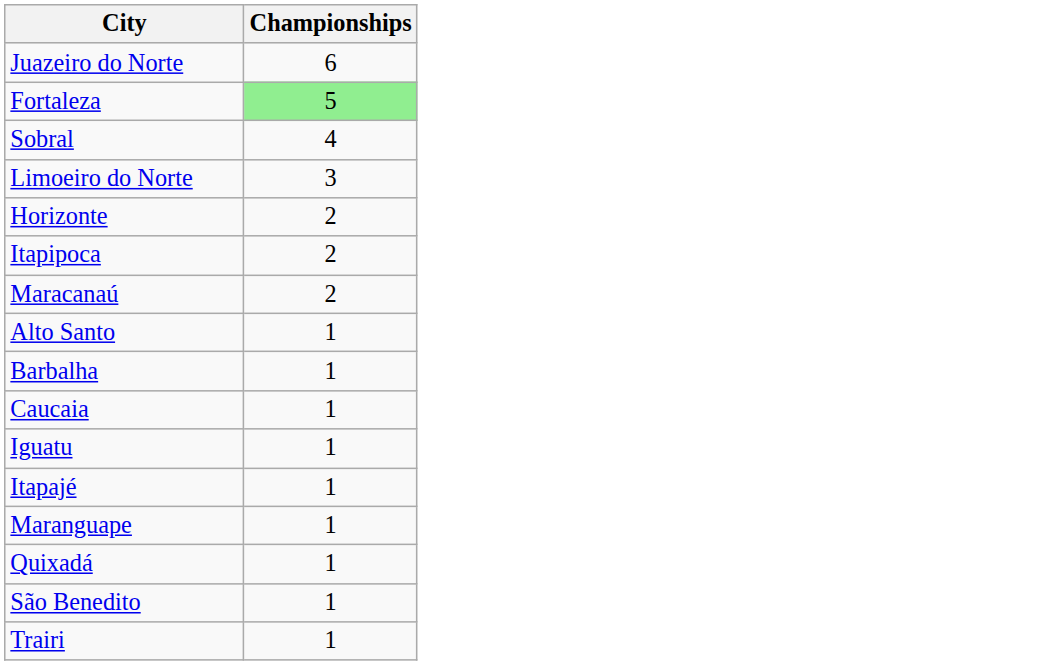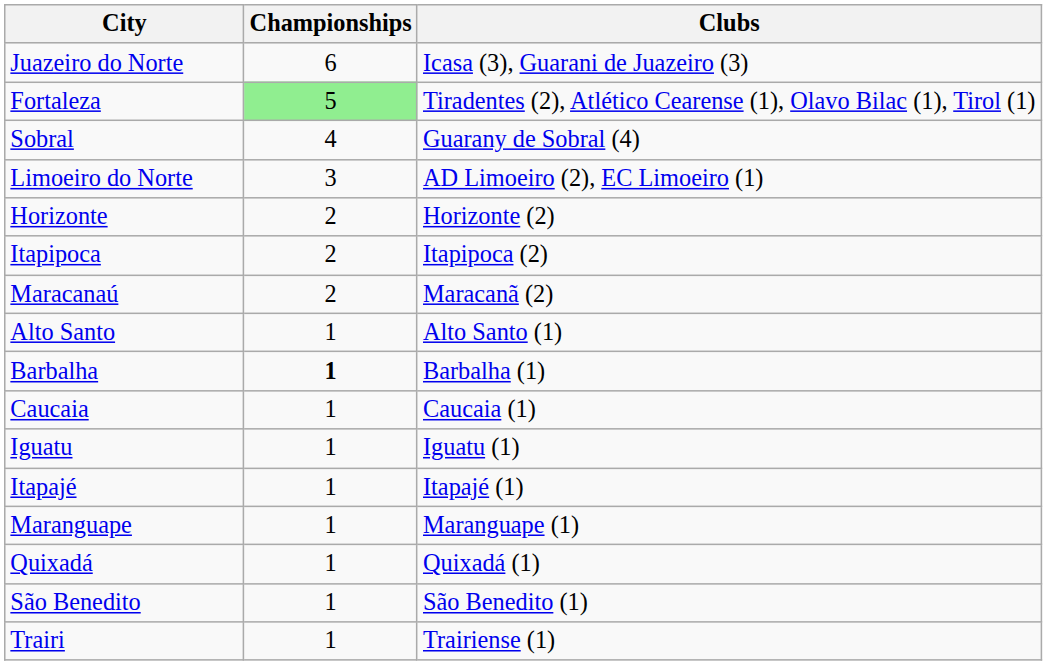+ column: Clubs | Icasa (3), Guarani de Juazeiro (3) | Tiradentes (2), Atlético Cearense (1), Olavo Bilac (1), Tirol (1) | Guarany de Sobral (4) | AD Limoeiro (2), EC Limoeiro (1) | Horizonte (2) | Itapipoca (2) | Maracanã (2) | Alto Santo (1) | Barbalha (1) | Caucaia (1) | Iguatu (1) | Itapajé (1) | Maranguape (1) | Quixadá (1) | São Benedito (1) | Trairiense (1)
Barbalha | Championships: normal -> bold
